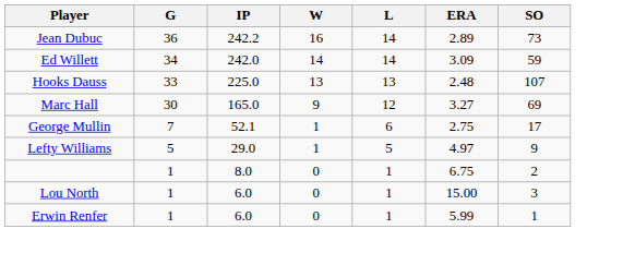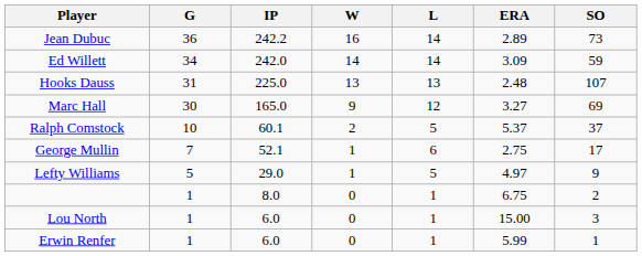Hooks Dauss | G: 33 -> 31
+ row: Ralph Comstock | 10 | 60.1 | 2 | 5 | 5.37 | 37
